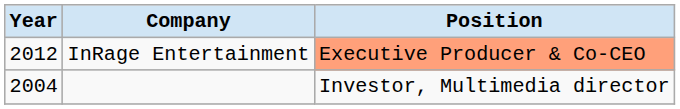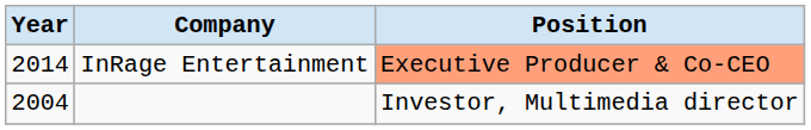InRage Entertainment | Year: 2012 -> 2014
